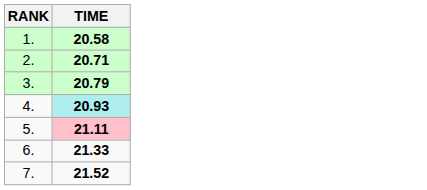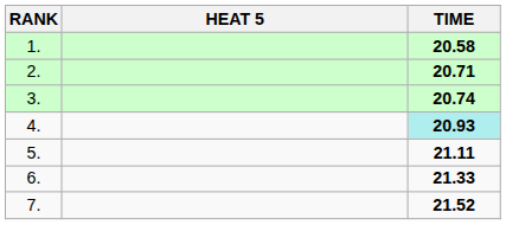+ column: HEAT 5
3. | TIME: 20.79 -> 20.74
5. | TIME: pink background -> no background
